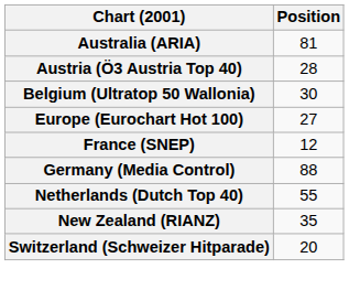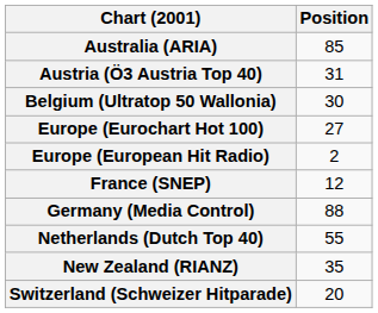Australia (ARIA) | Position: 81 -> 85
Austria (Ö3 Austria Top 40) | Position: 28 -> 31
+ row: Europe (European Hit Radio) | 2
